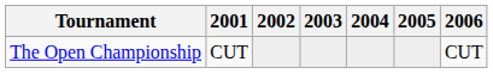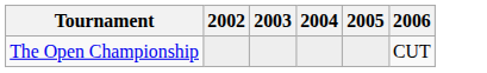- column: 2001 | CUT
